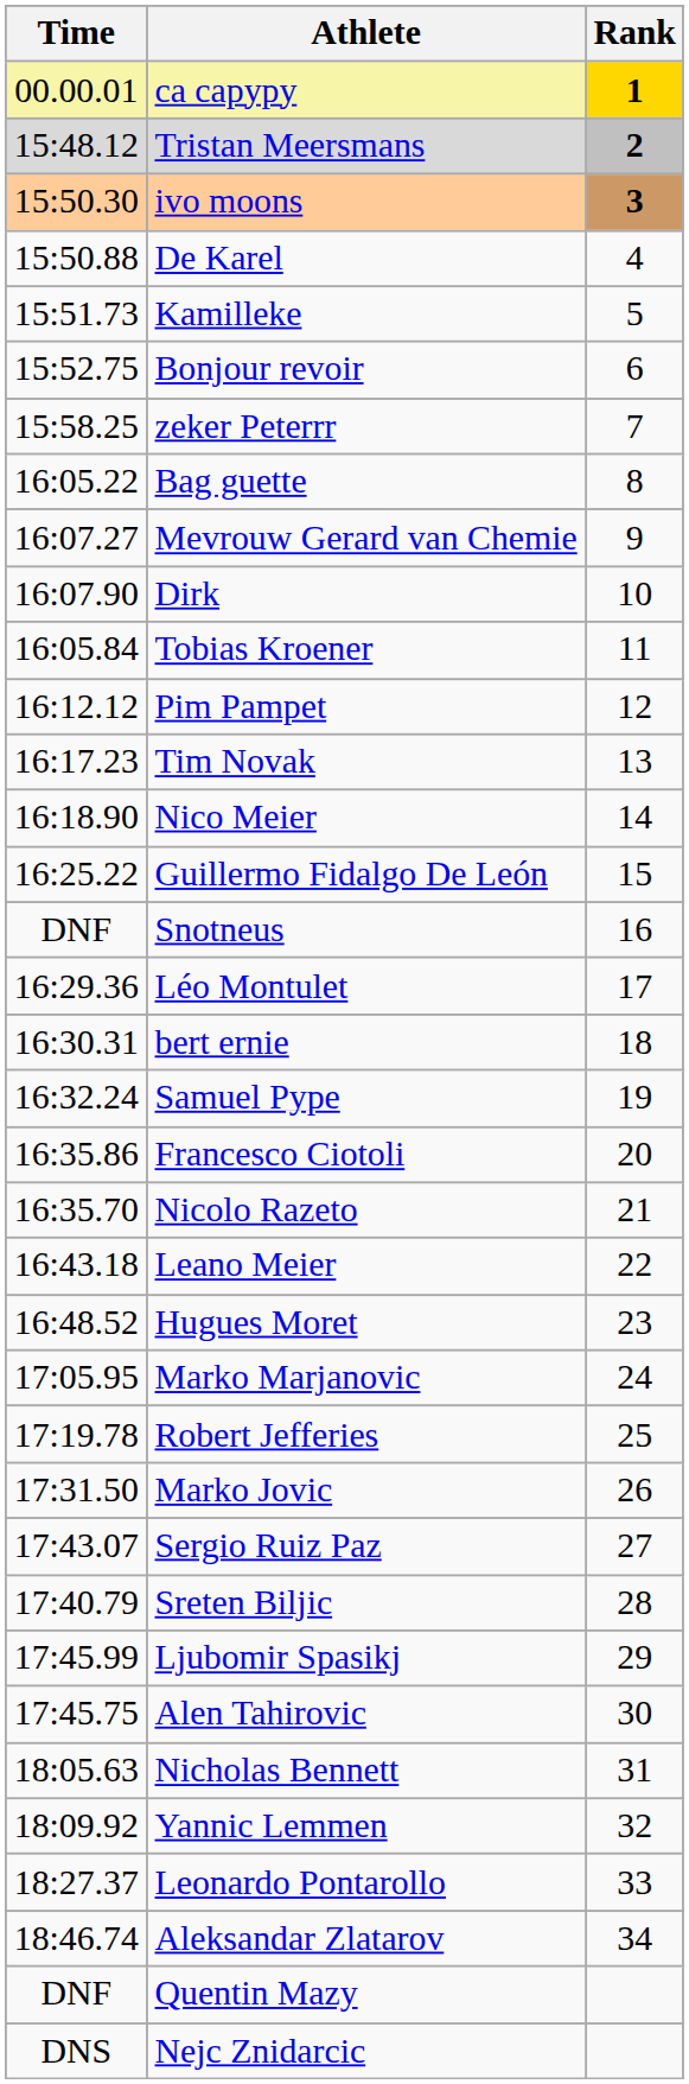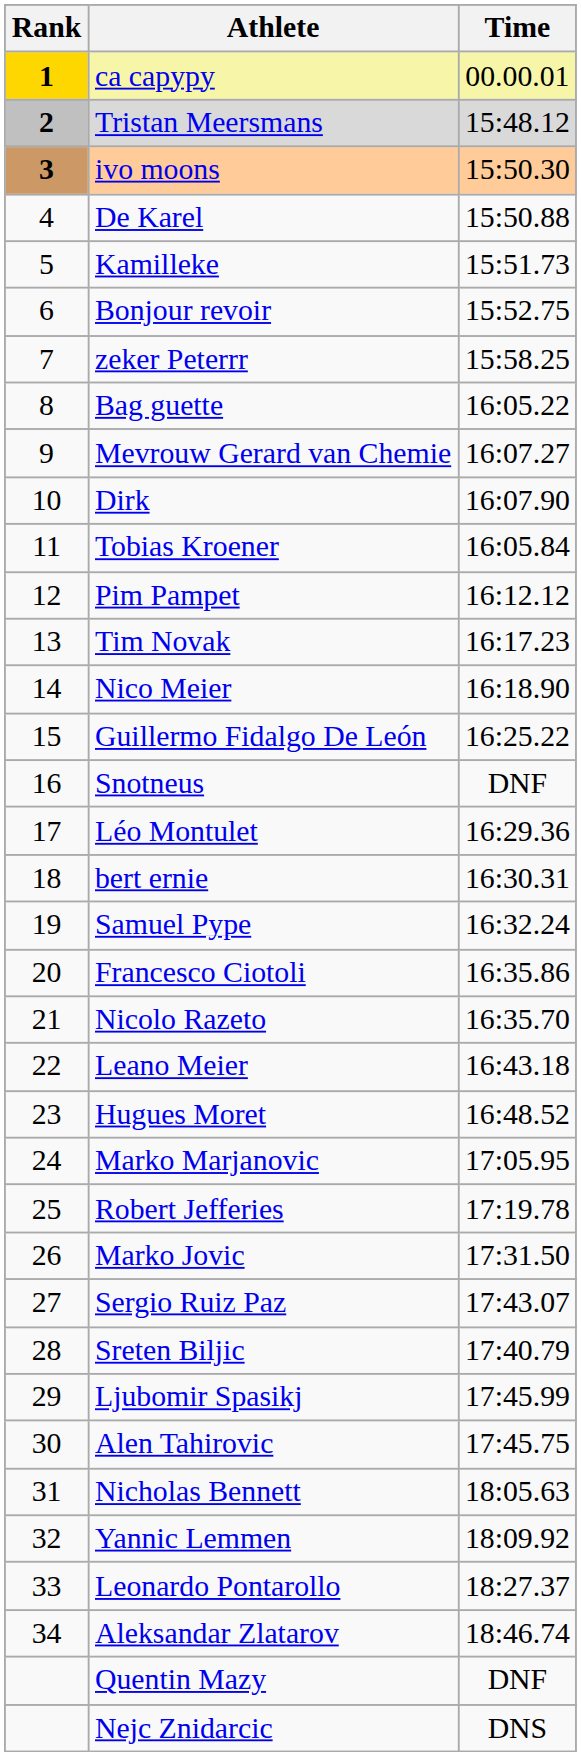columns swapped: Rank <-> Time
